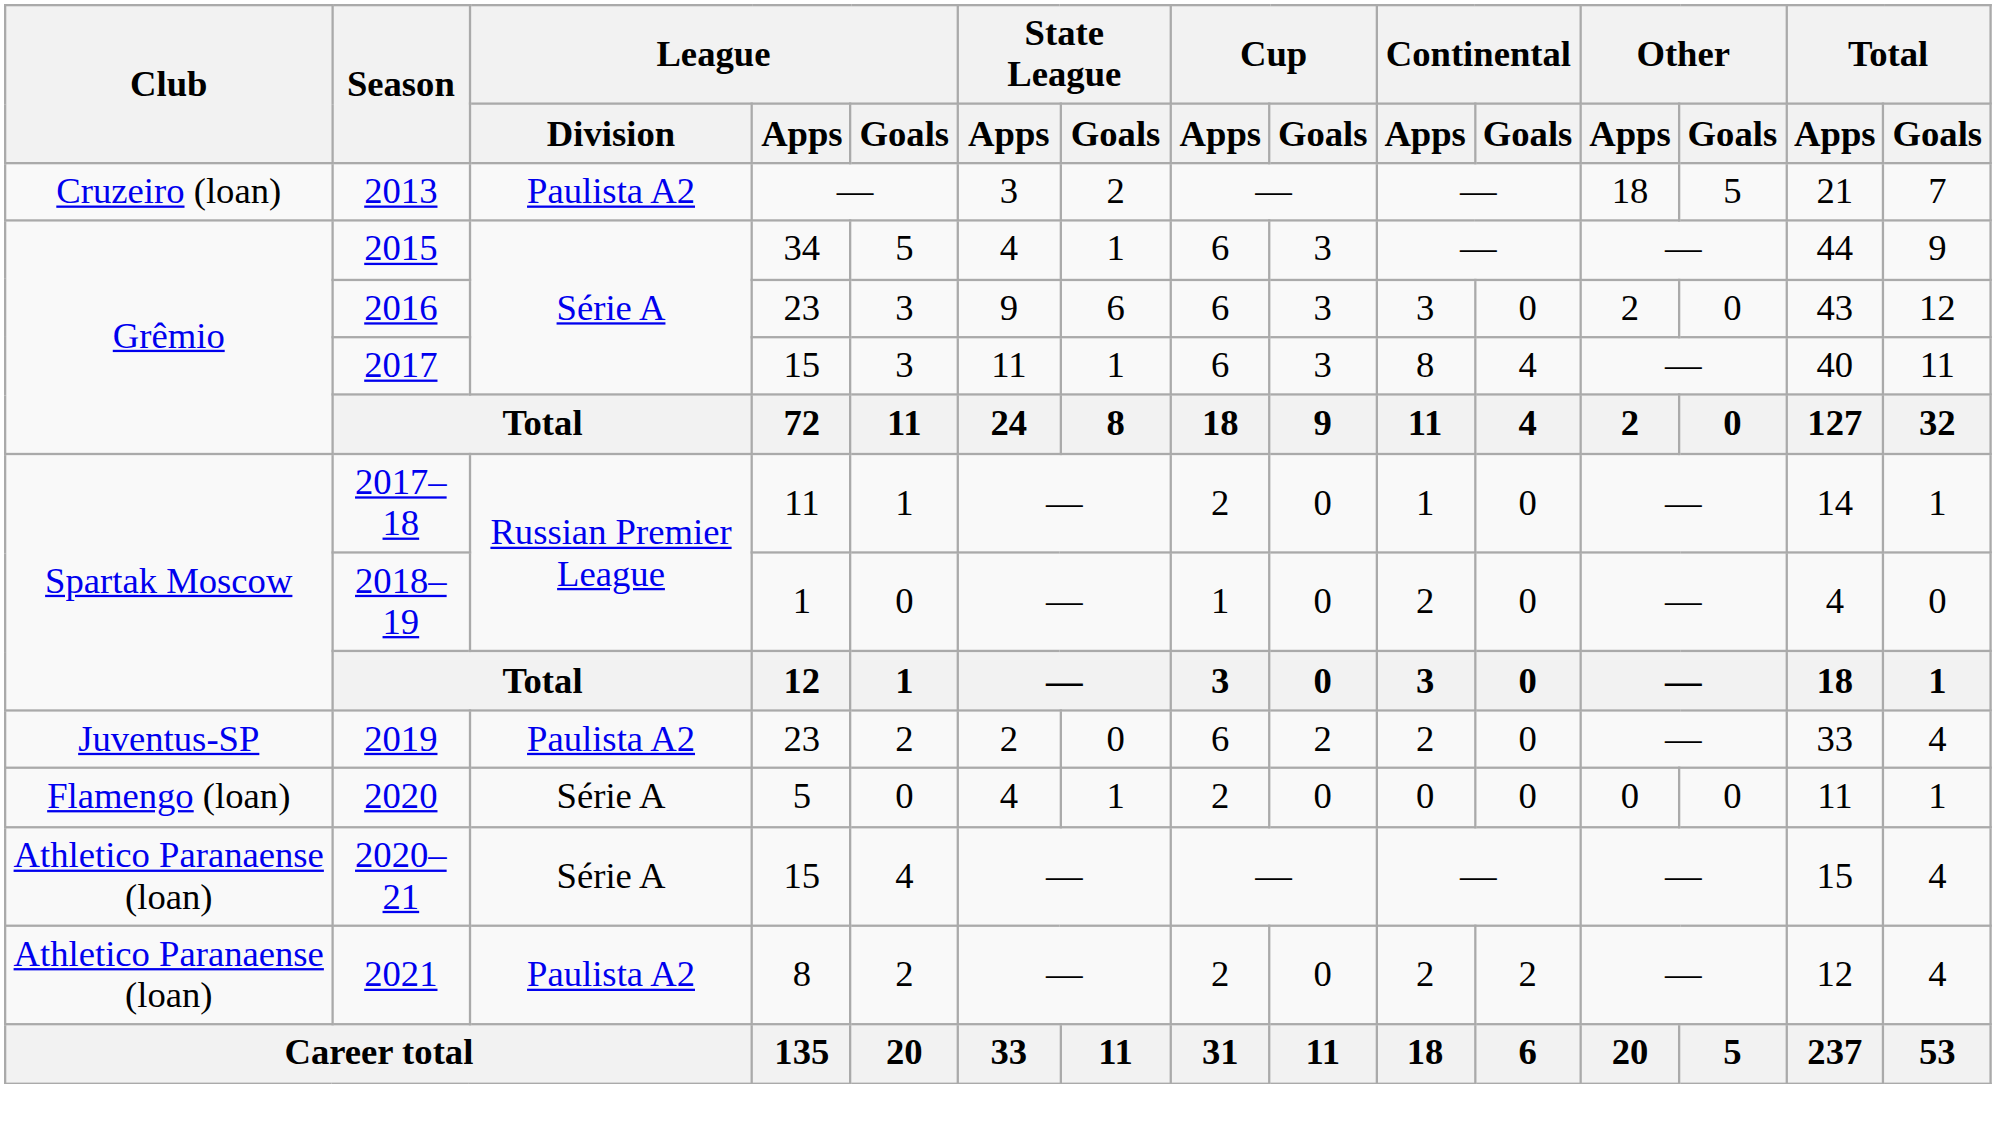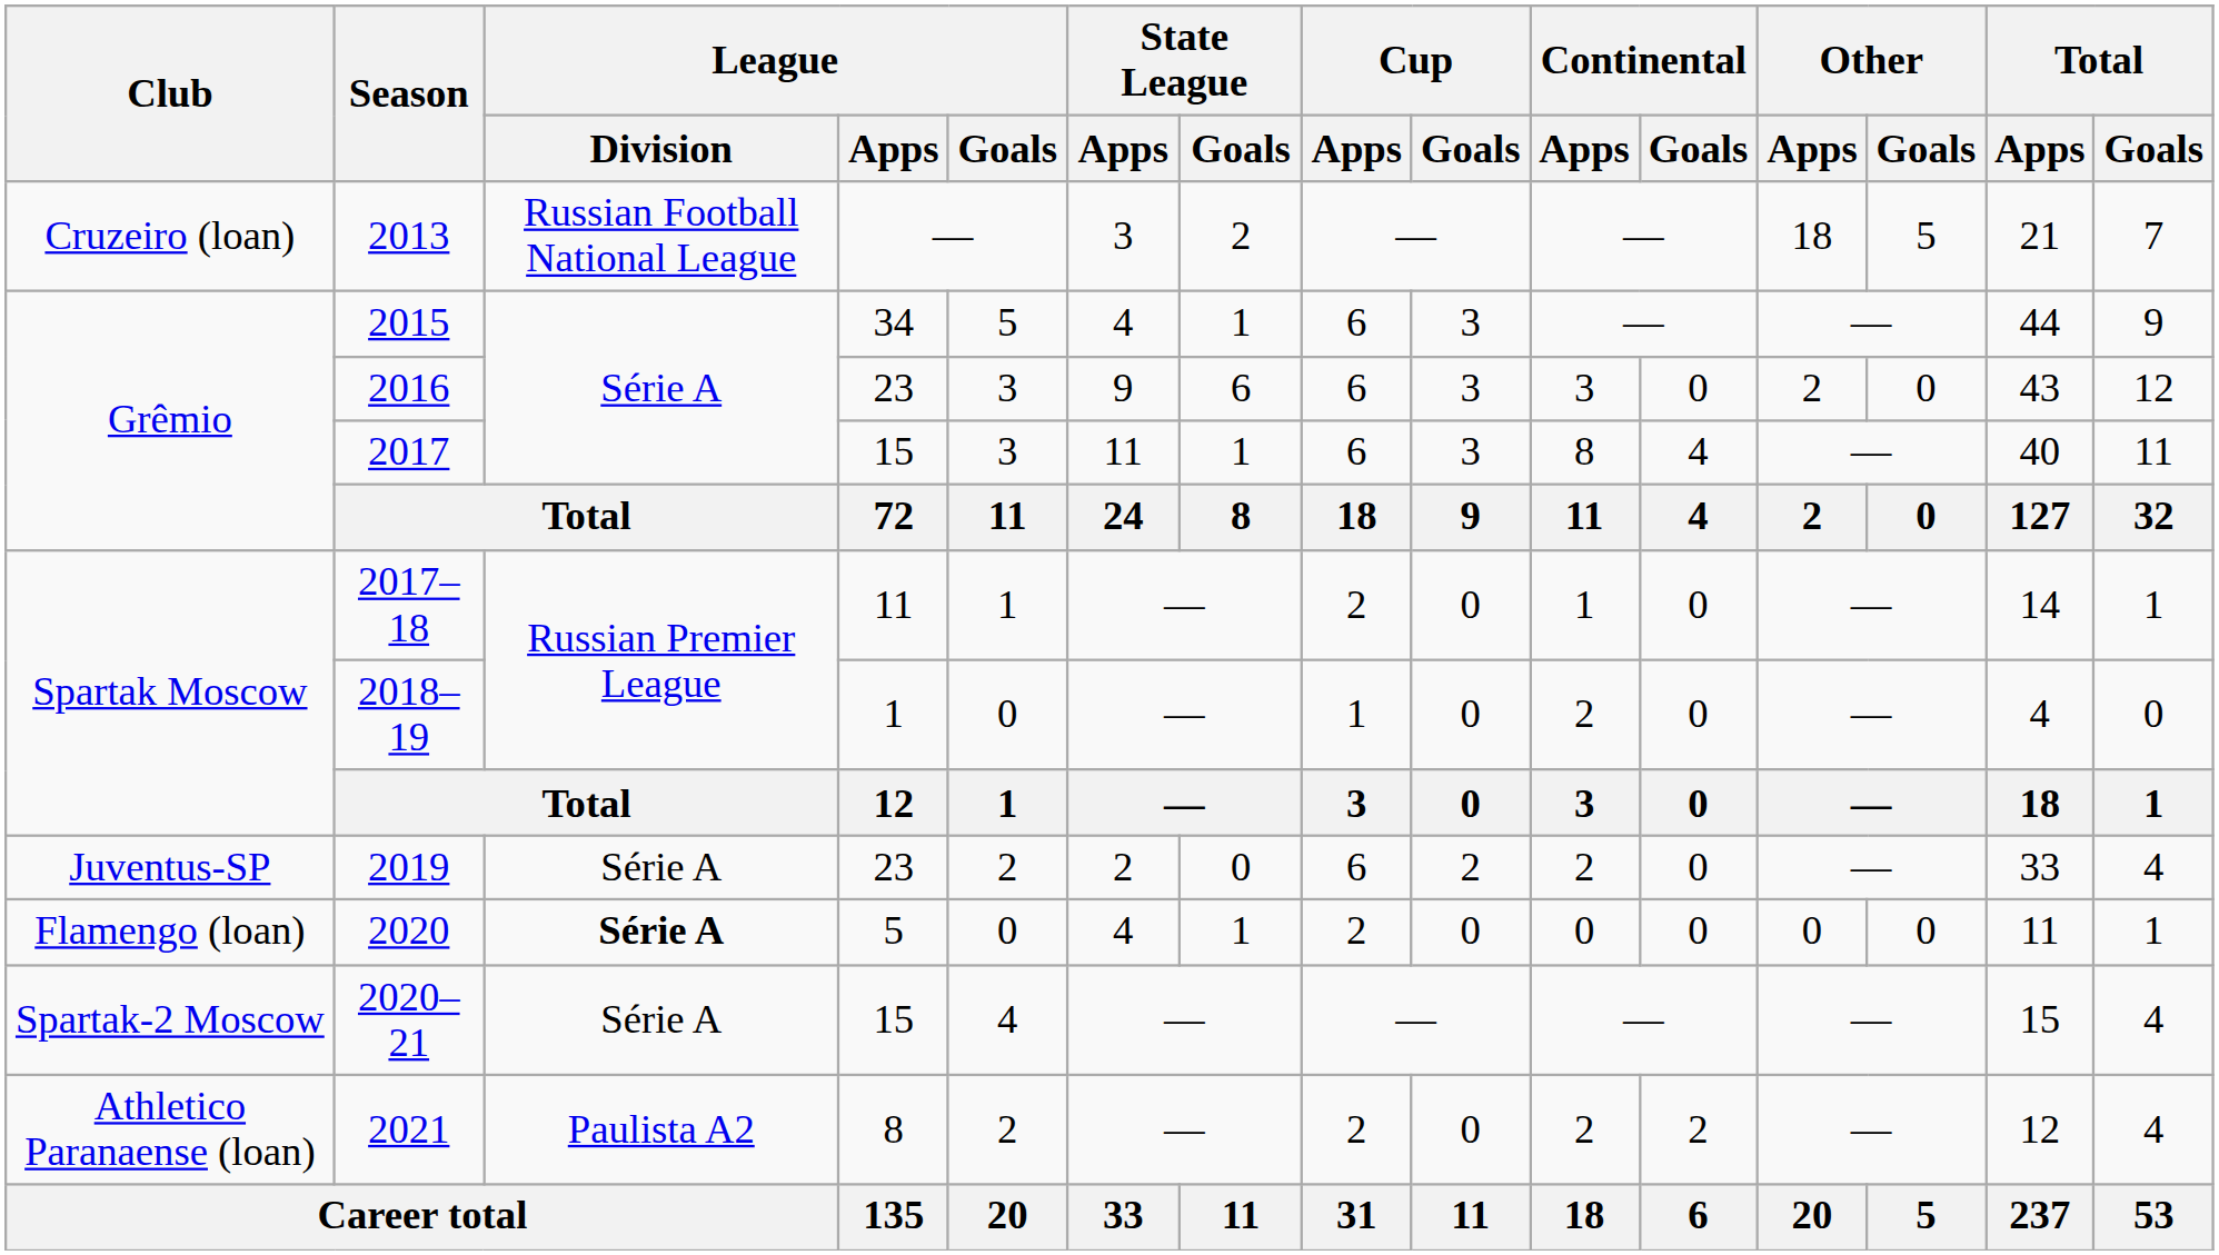2013 | League / Division: Paulista A2 -> Russian Football National League
2019 | League / Division: Paulista A2 -> Série A
2020 | League / Division: normal -> bold
2020–21 | Club: Athletico Paranaense (loan) -> Spartak-2 Moscow
